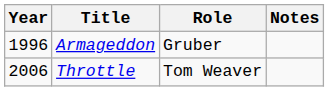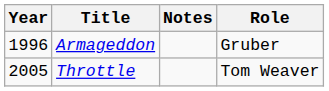columns swapped: Role <-> Notes
Throttle | Year: 2006 -> 2005
